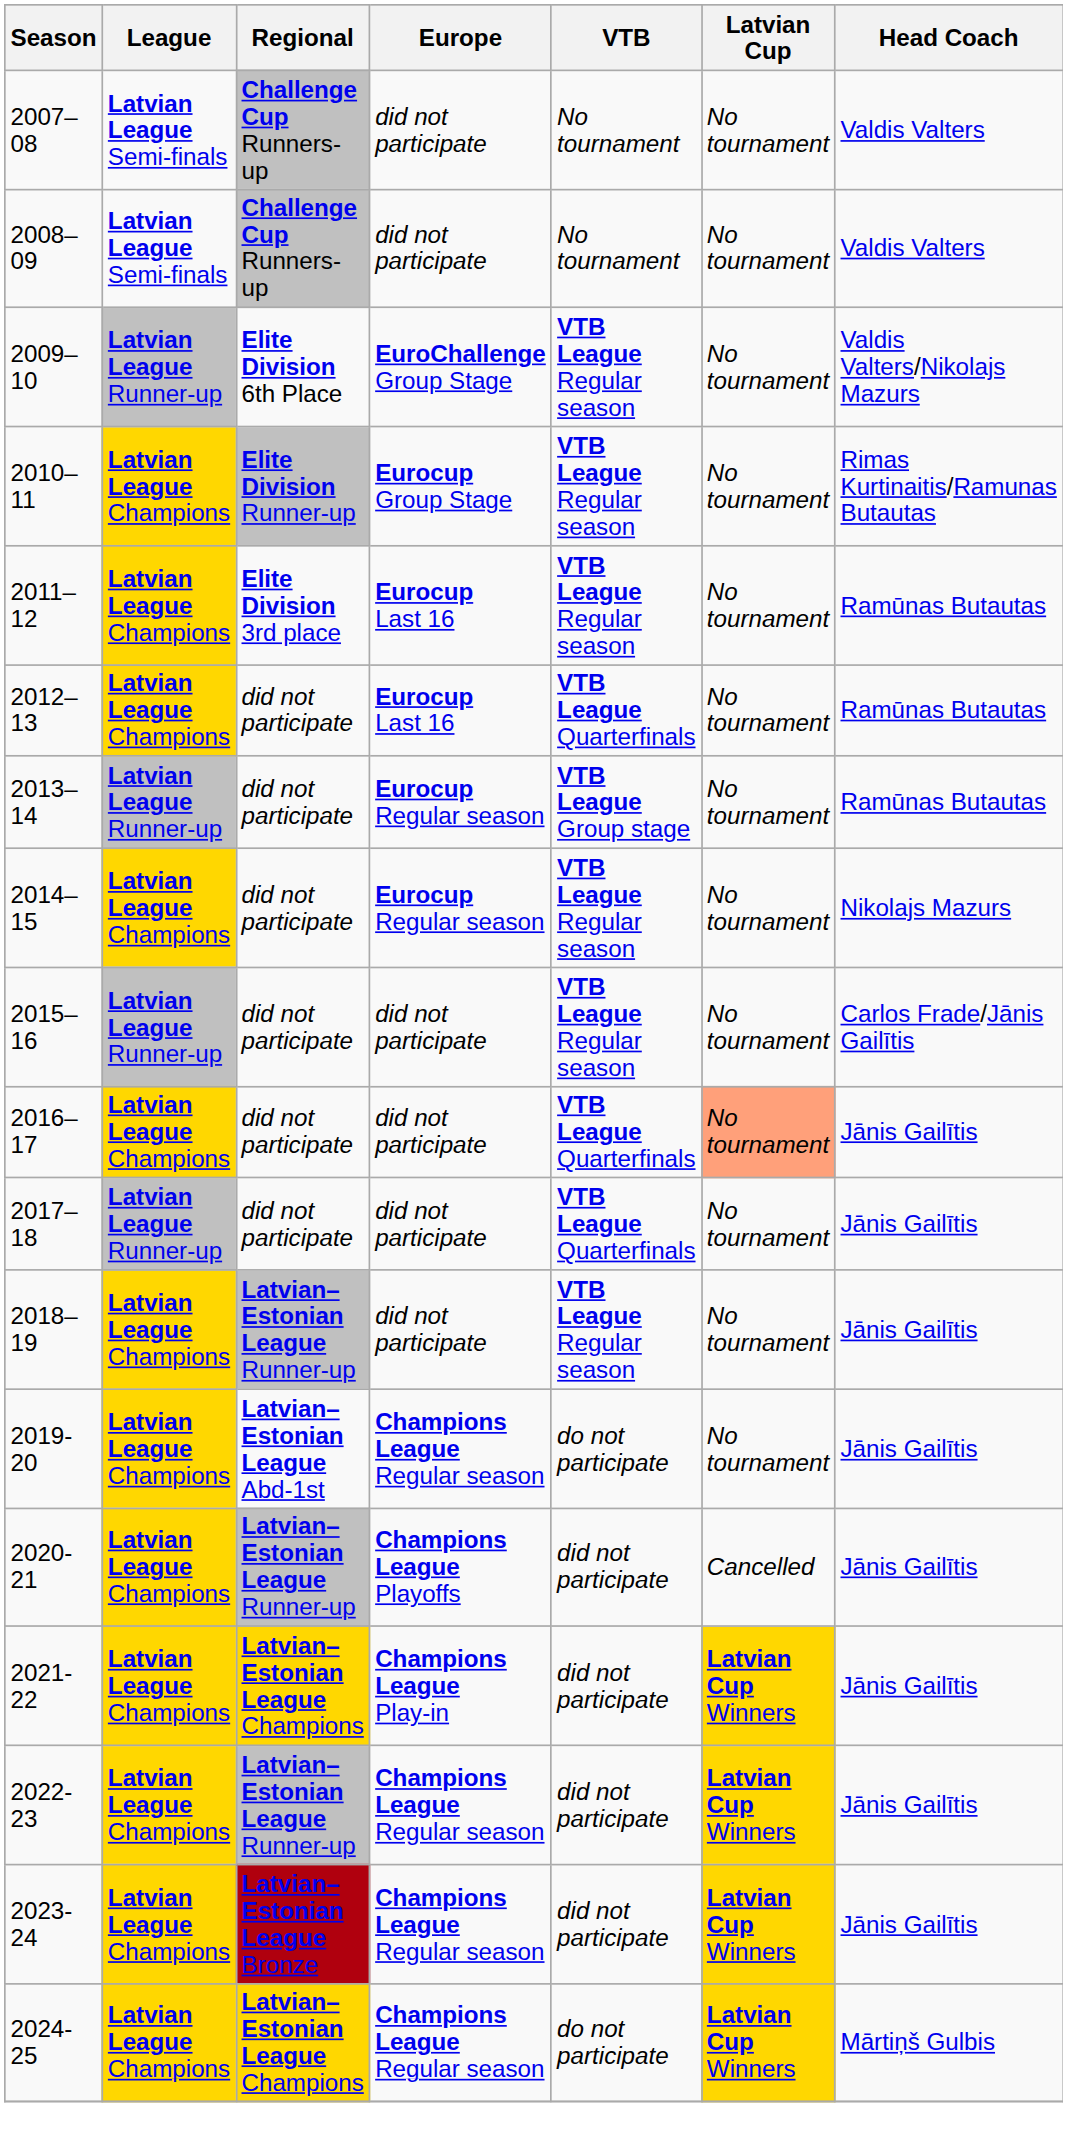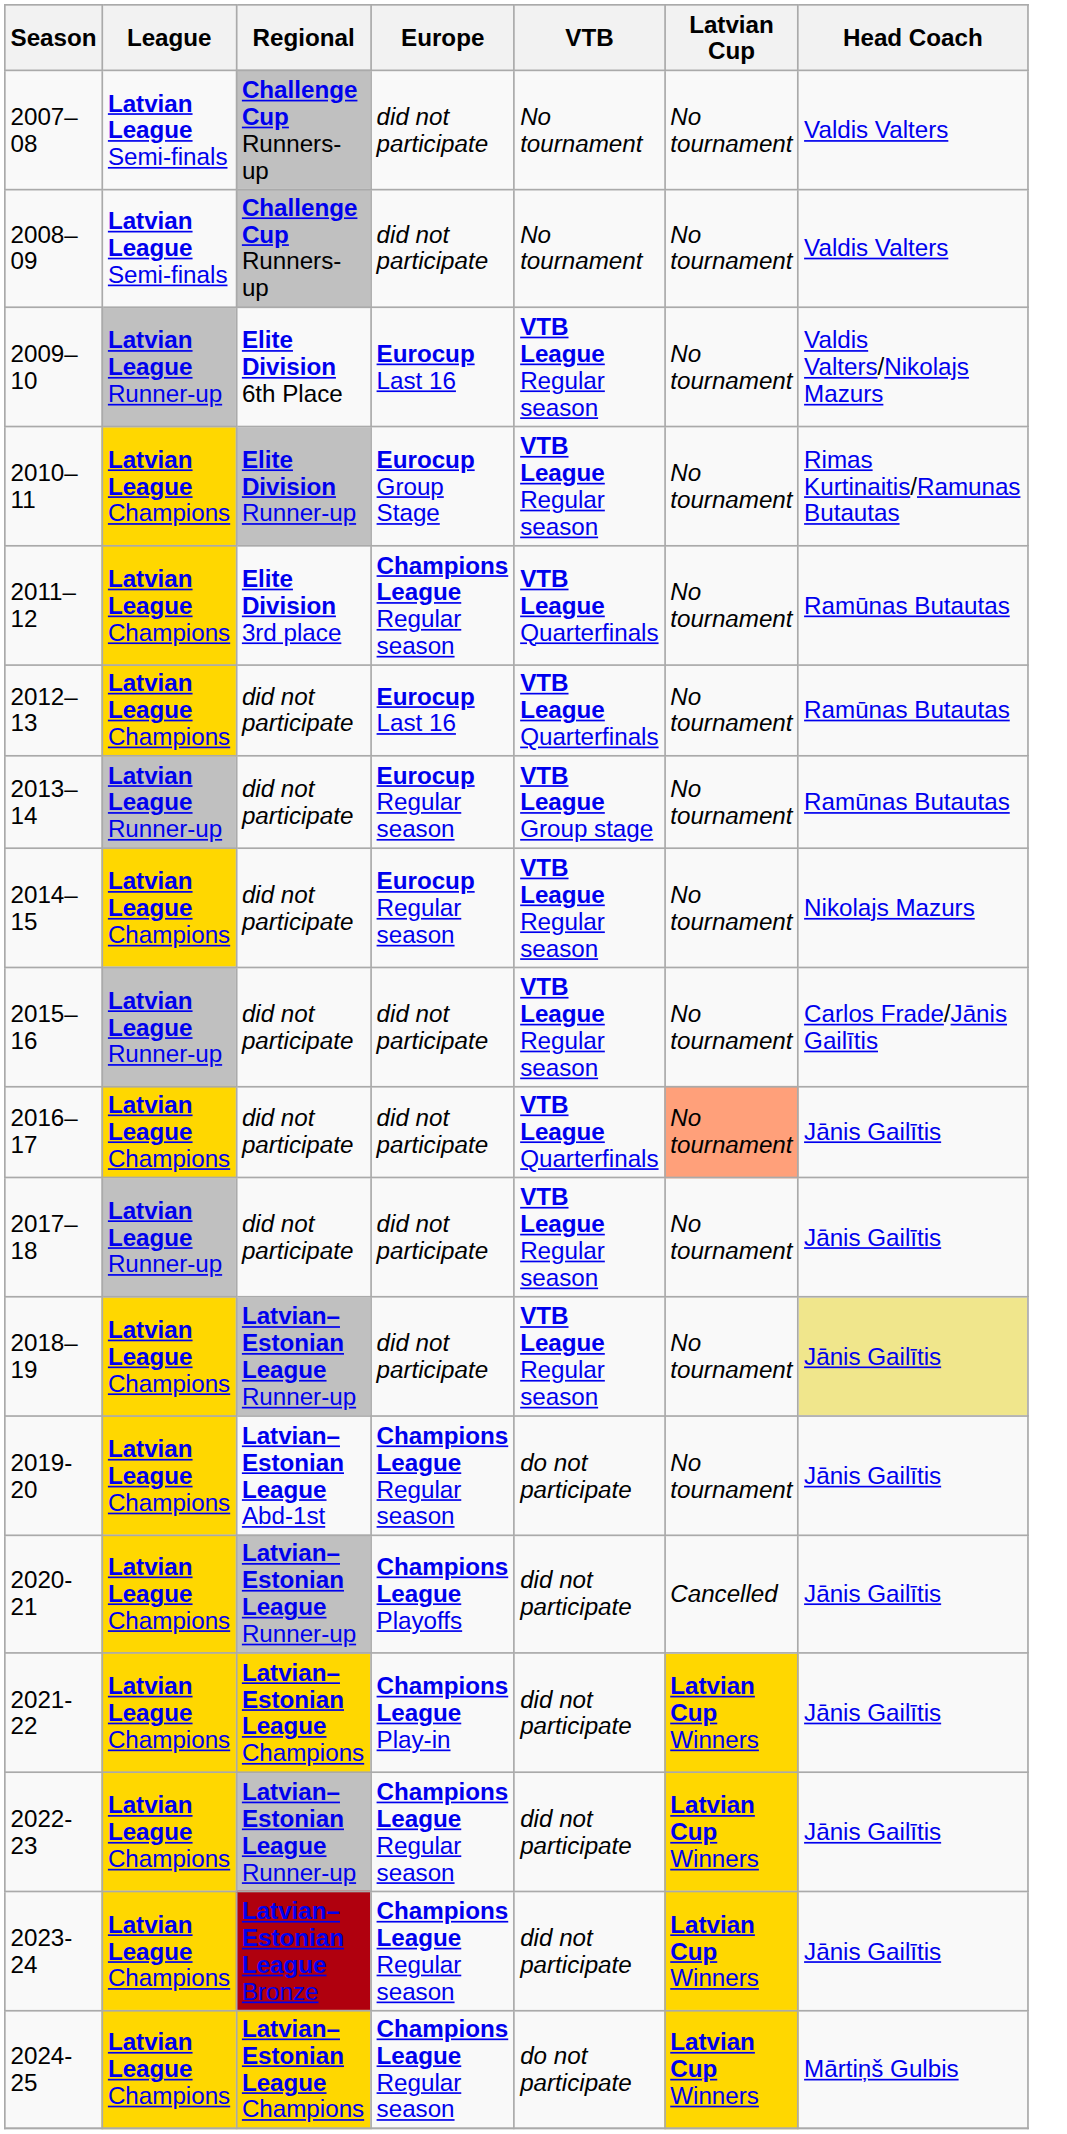2009–10 | Europe: EuroChallenge Group Stage -> Eurocup Last 16
2011–12 | Europe: Eurocup Last 16 -> Champions League Regular season
2011–12 | VTB: VTB League Regular season -> VTB League Quarterfinals
2017–18 | VTB: VTB League Quarterfinals -> VTB League Regular season
2018–19 | Head Coach: no background -> khaki background
